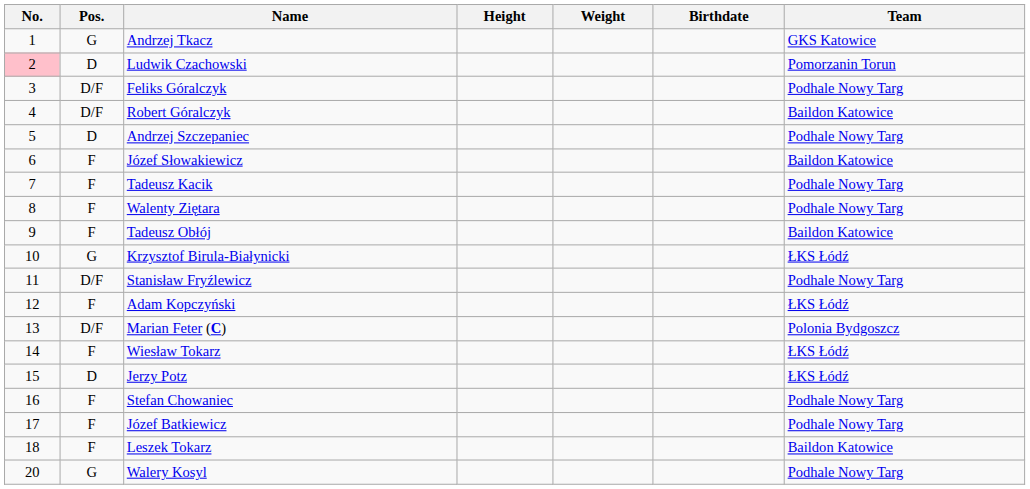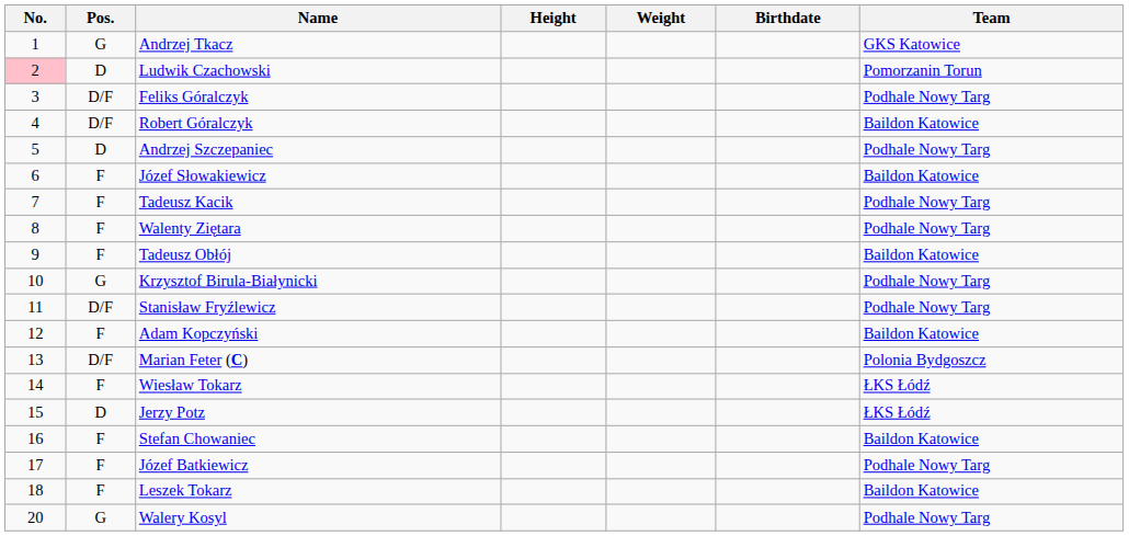Krzysztof Birula-Białynicki | Team: ŁKS Łódź -> Podhale Nowy Targ
Adam Kopczyński | Team: ŁKS Łódź -> Baildon Katowice
Stefan Chowaniec | Team: Podhale Nowy Targ -> Baildon Katowice
